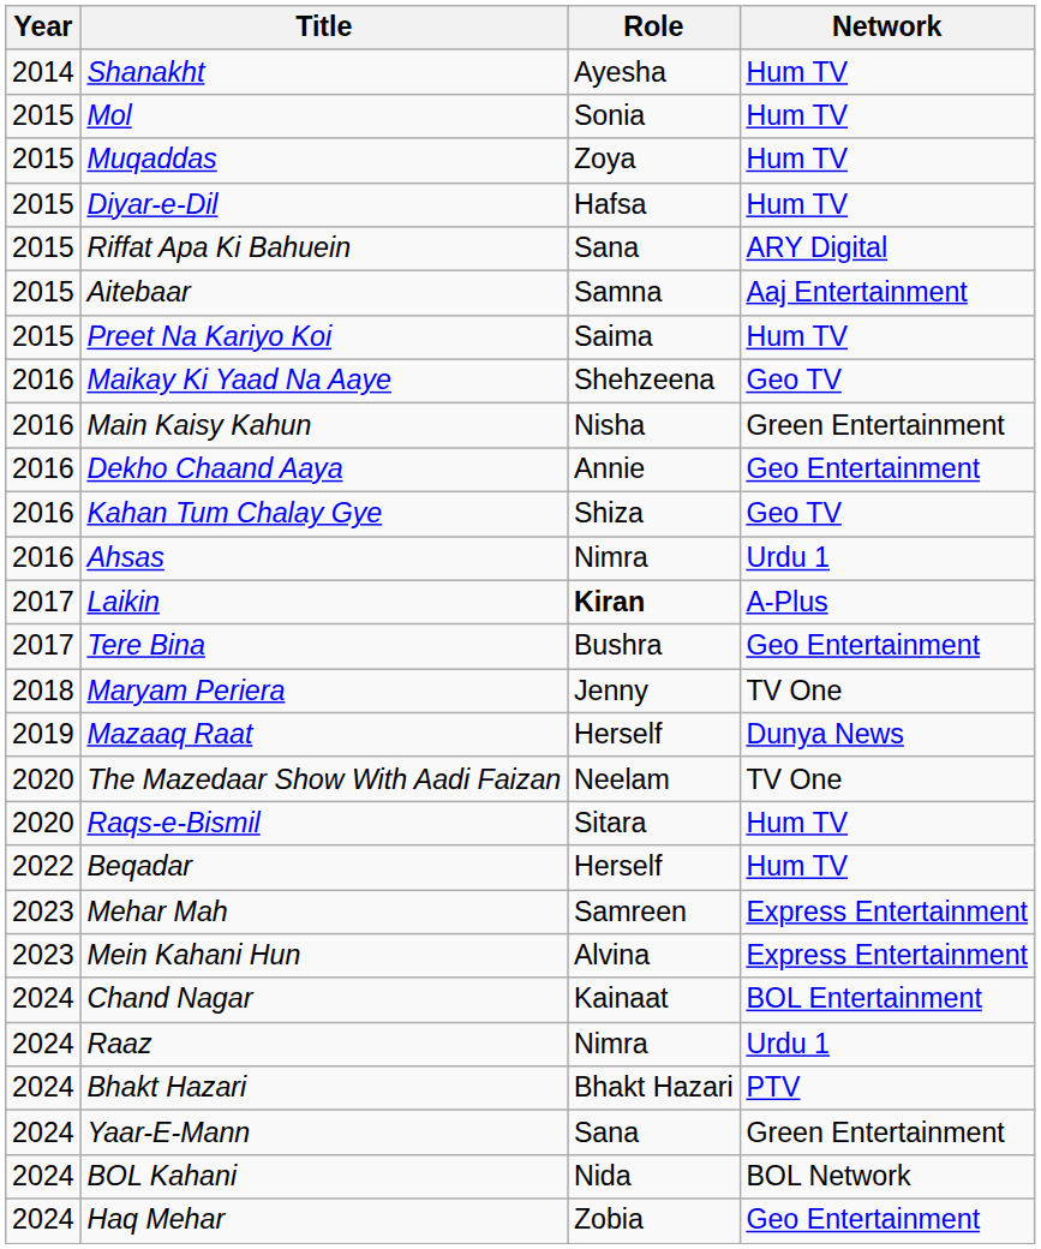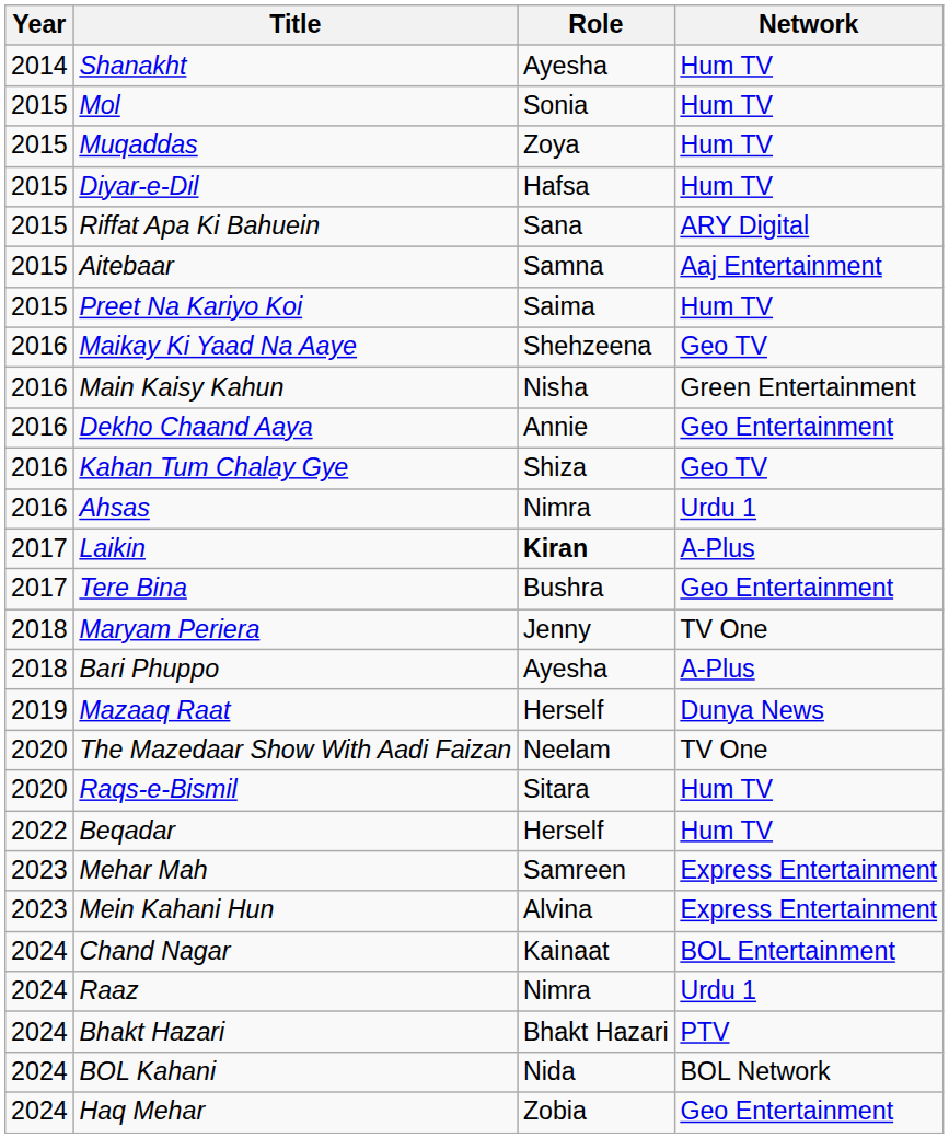+ row: 2018 | Bari Phuppo | Ayesha | A-Plus
- row: 2024 | Yaar-E-Mann | Sana | Green Entertainment
